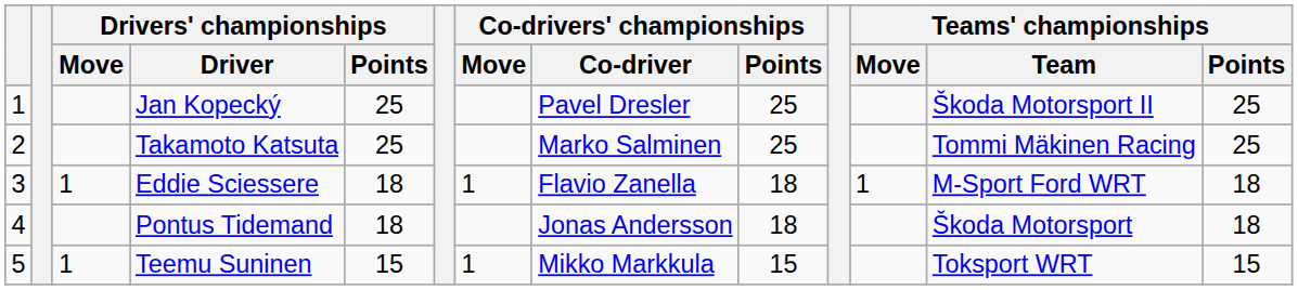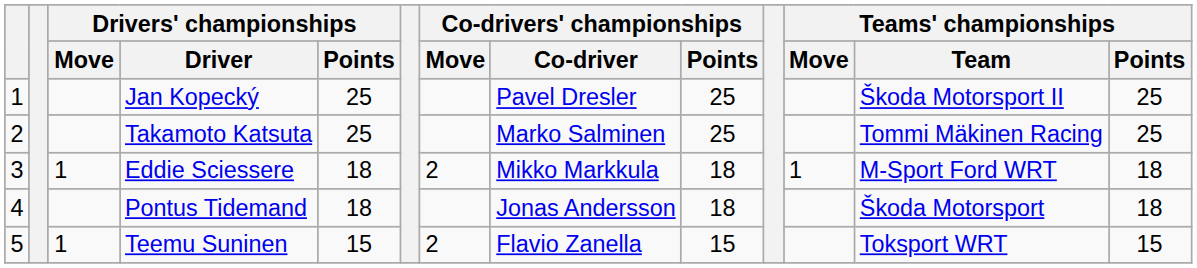Eddie Sciessere | Co-drivers' championships / Move: 1 -> 2
Eddie Sciessere | Co-drivers' championships / Co-driver: Flavio Zanella -> Mikko Markkula
Teemu Suninen | Co-drivers' championships / Move: 1 -> 2
Teemu Suninen | Co-drivers' championships / Co-driver: Mikko Markkula -> Flavio Zanella
